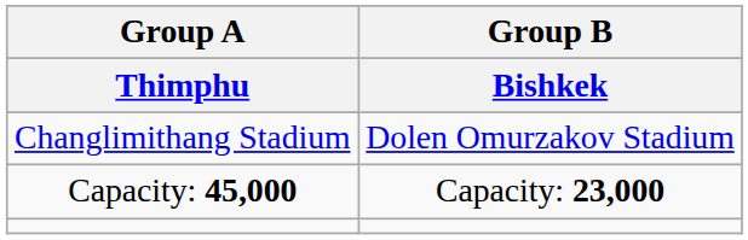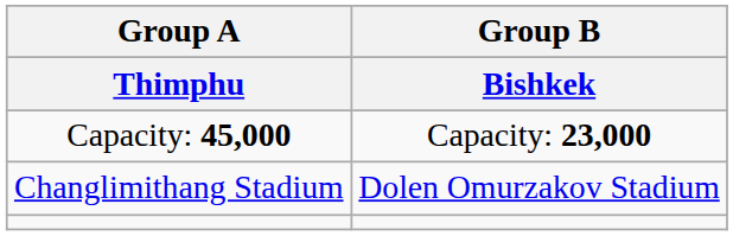rows swapped: Changlimithang Stadium <-> Capacity: 45,000
